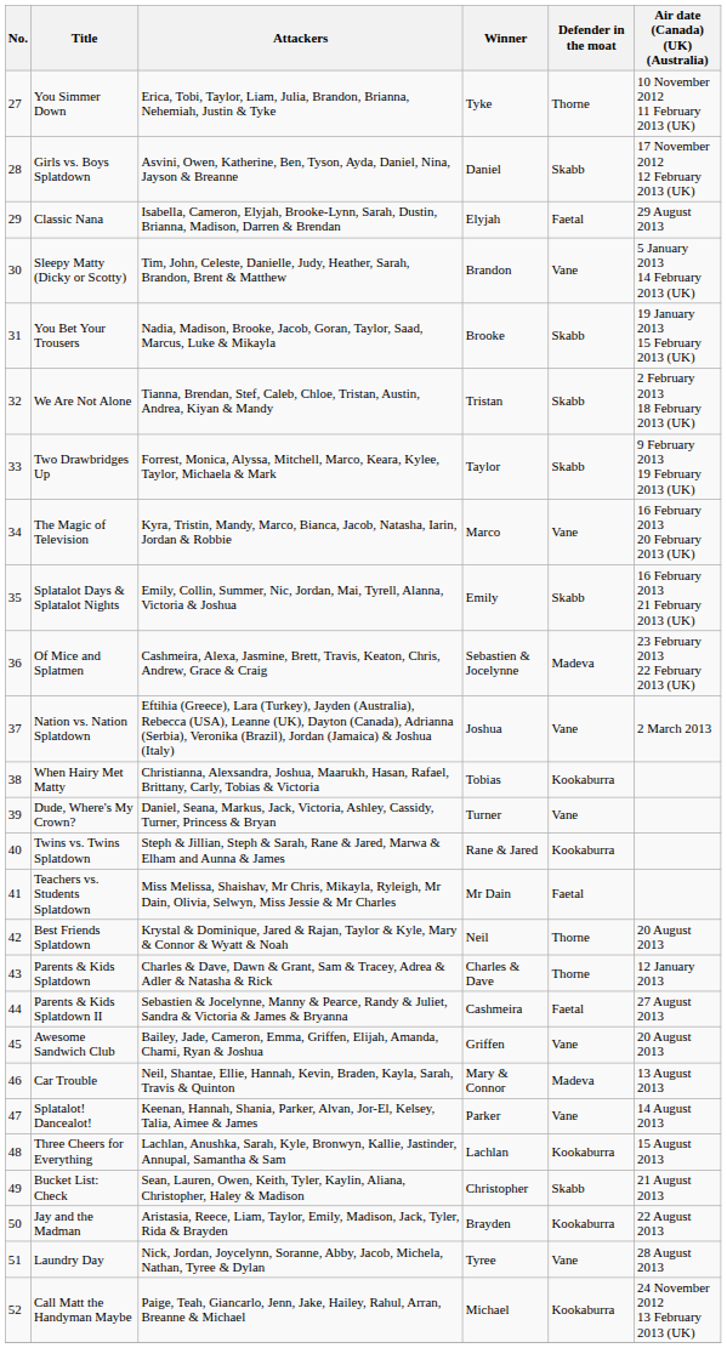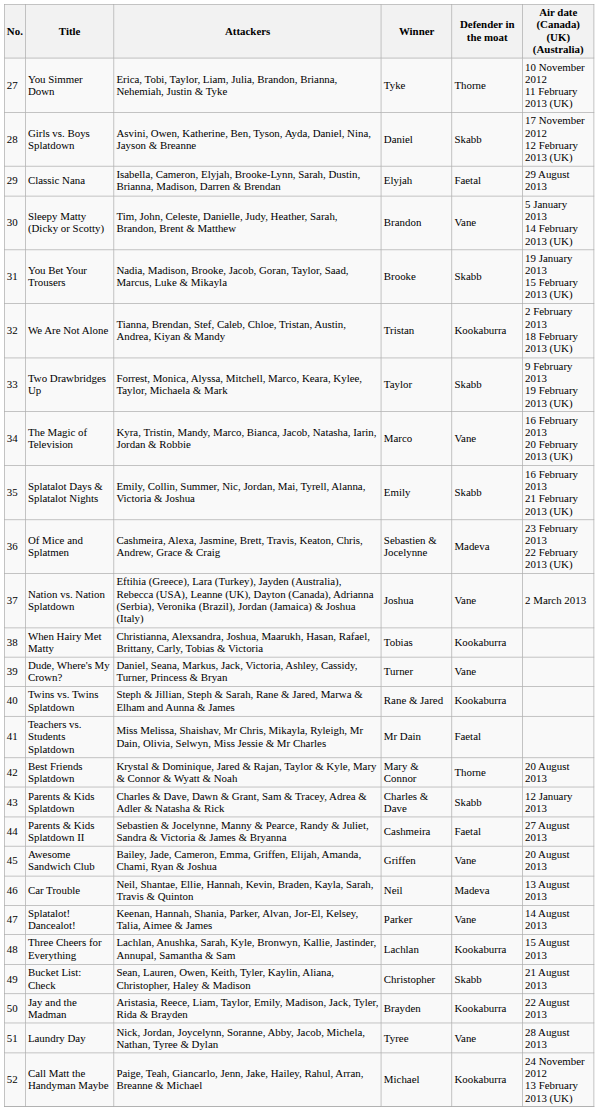We Are Not Alone | Defender in the moat: Skabb -> Kookaburra
Best Friends Splatdown | Winner: Neil -> Mary & Connor
Parents & Kids Splatdown | Defender in the moat: Thorne -> Skabb
Car Trouble | Winner: Mary & Connor -> Neil
